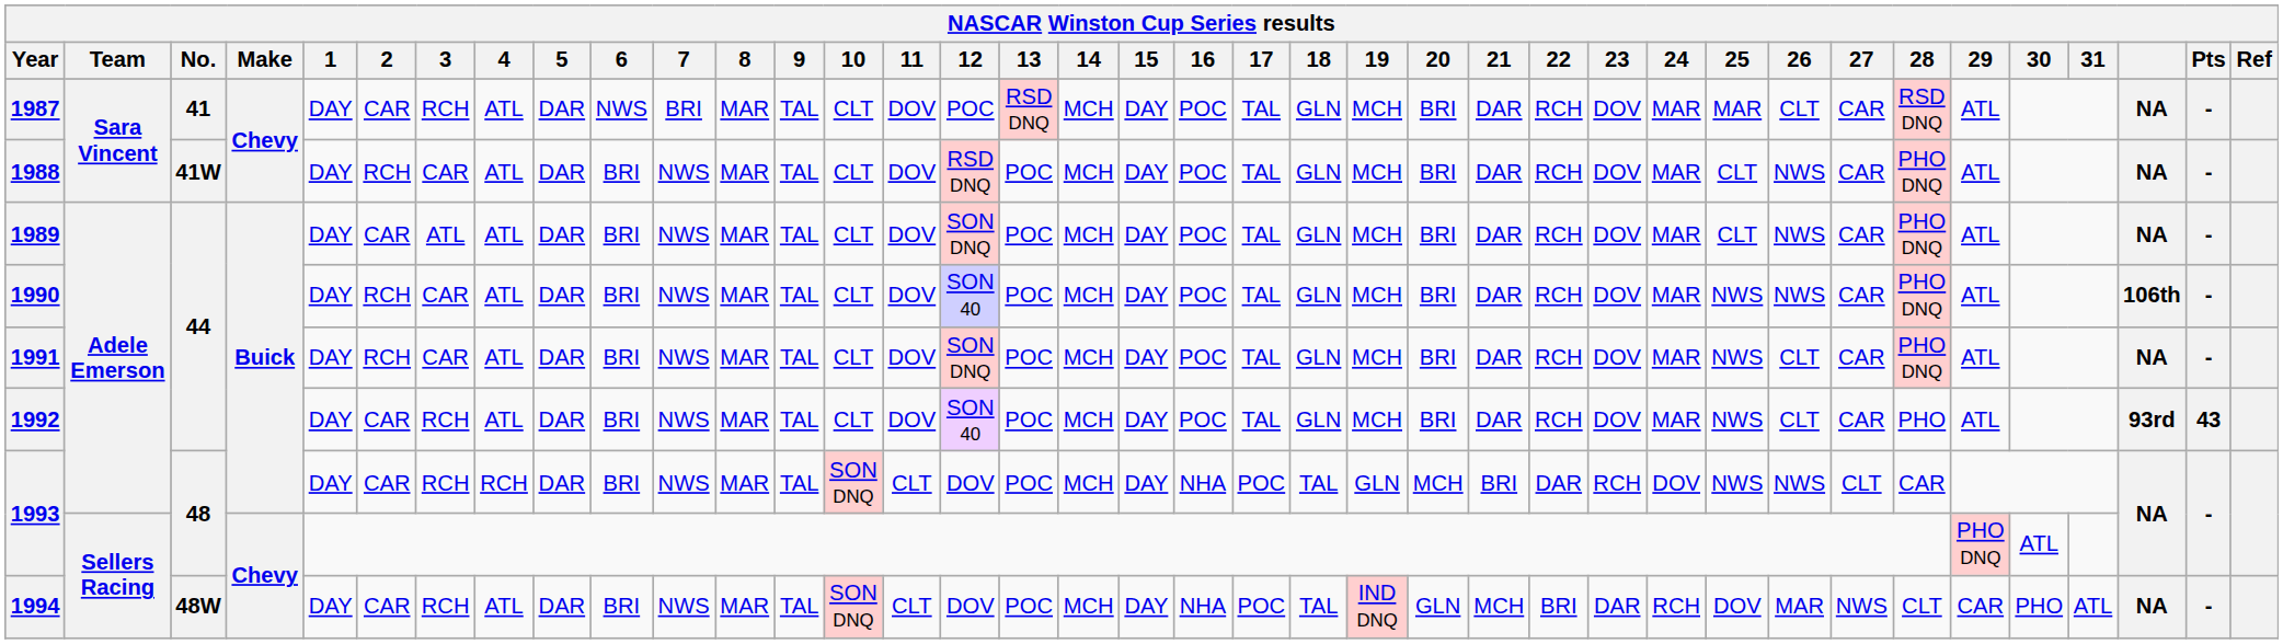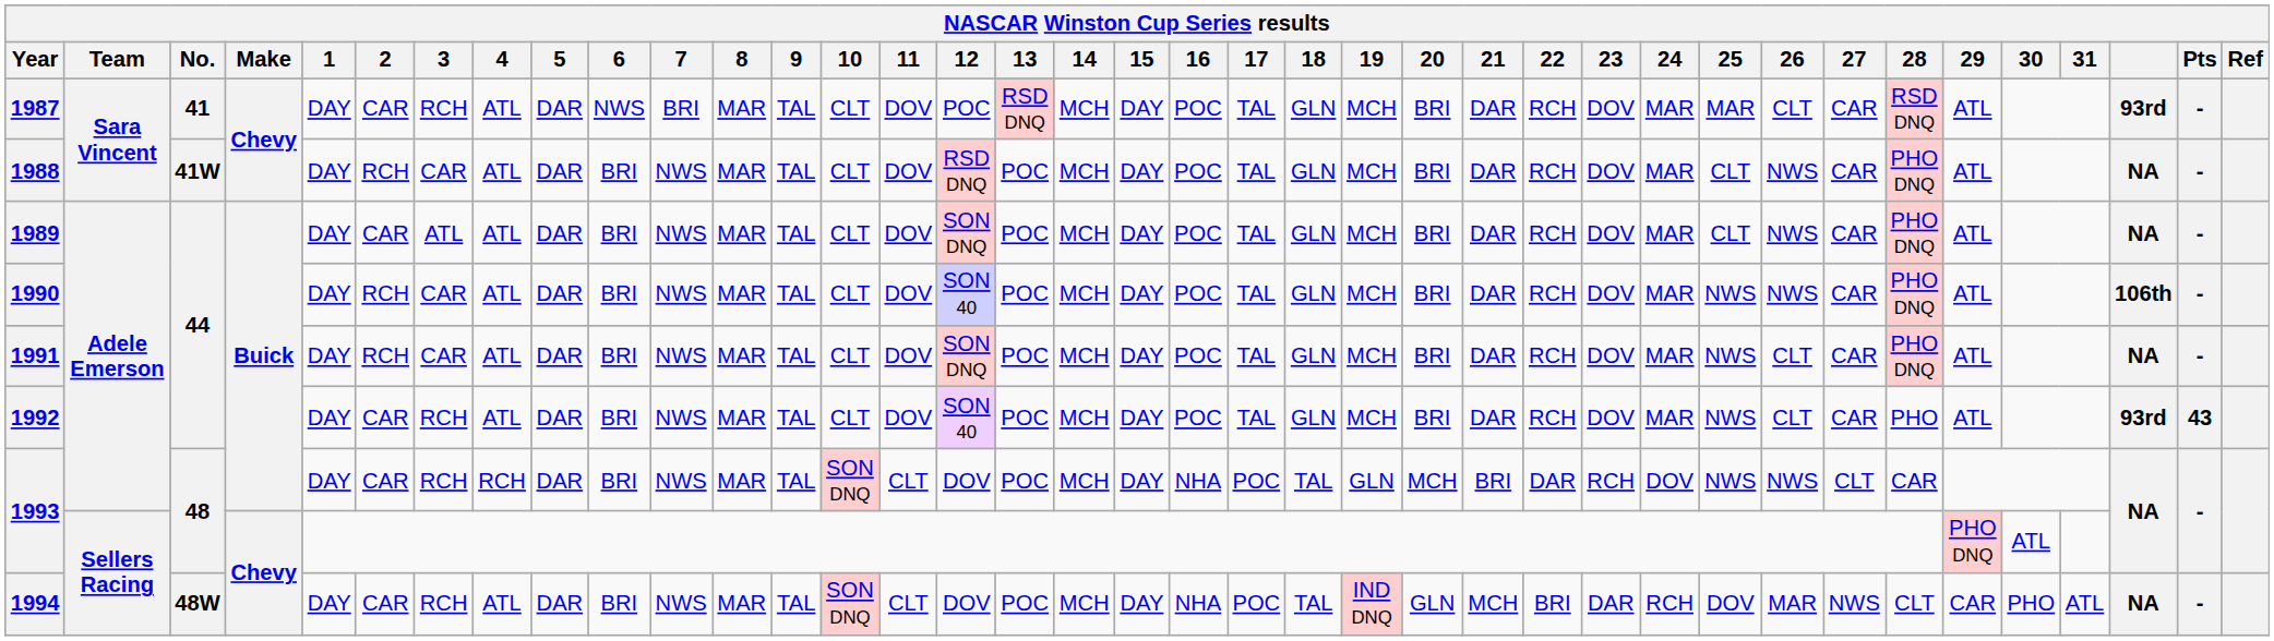1987 | column 36: NA -> 93rd
